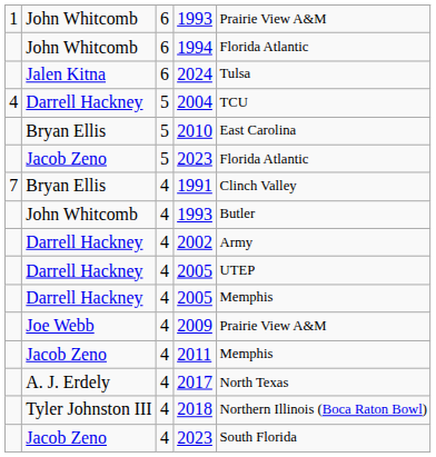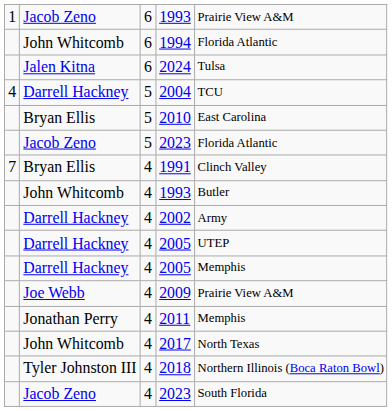6 / 1993 | column 2: John Whitcomb -> Jacob Zeno
2011 | column 2: Jacob Zeno -> Jonathan Perry
2017 | column 2: A. J. Erdely -> John Whitcomb
